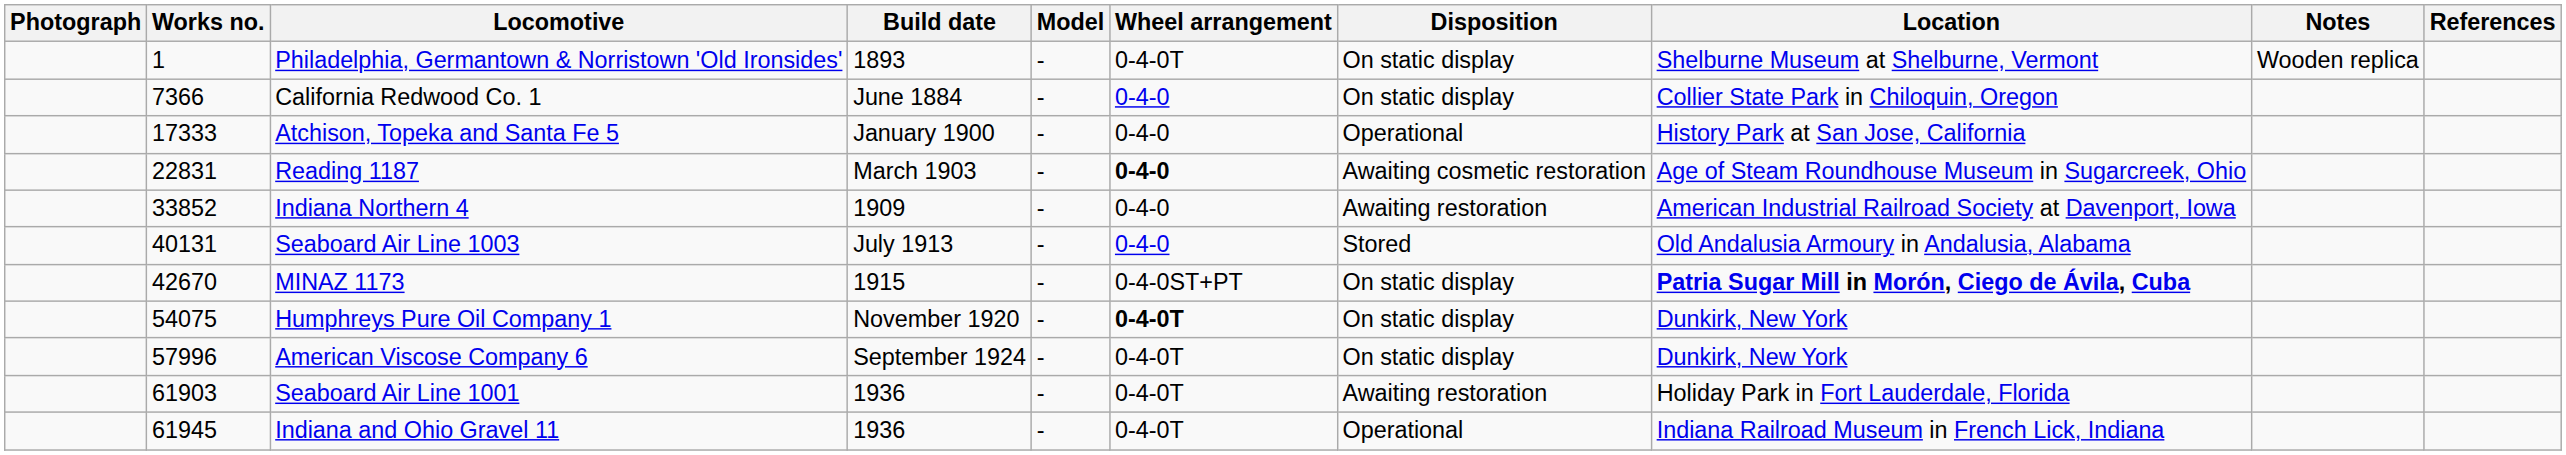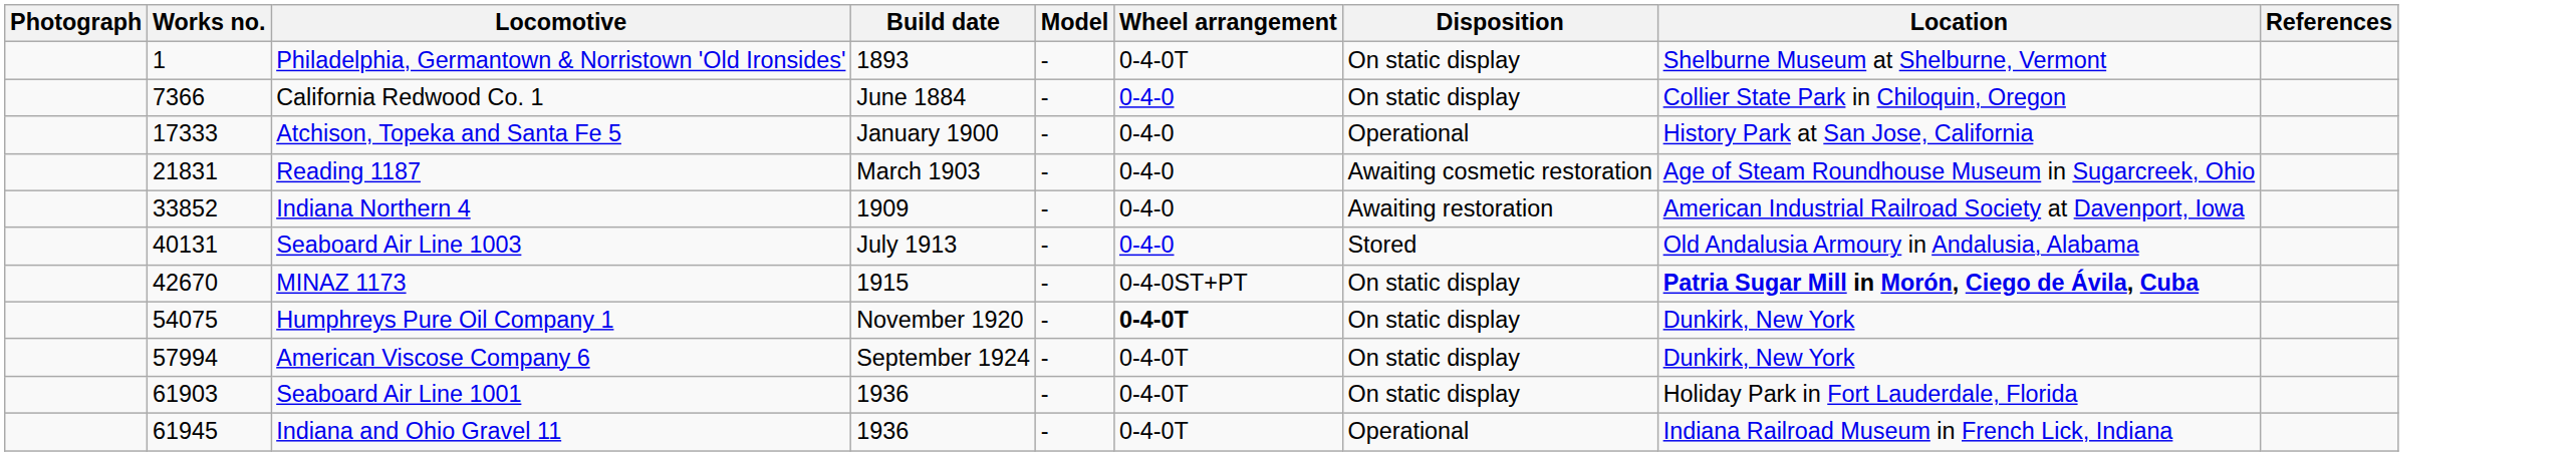- column: Notes | Wooden replica
Reading 1187 | Works no.: 22831 -> 21831
Reading 1187 | Wheel arrangement: bold -> normal
American Viscose Company 6 | Works no.: 57996 -> 57994
Seaboard Air Line 1001 | Disposition: Awaiting restoration -> On static display
